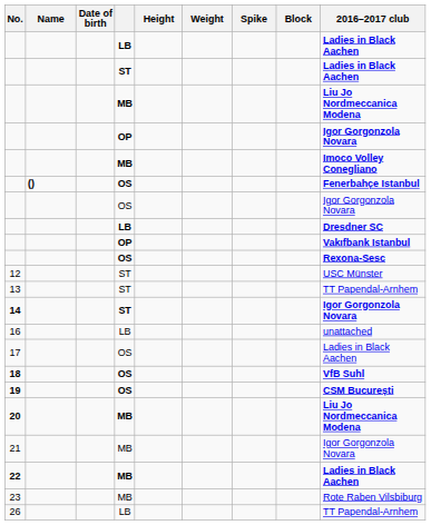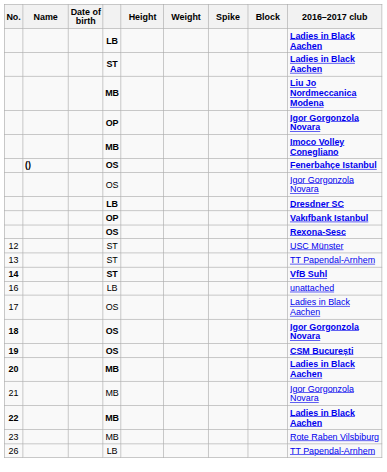14 | 2016–2017 club: Igor Gorgonzola Novara -> VfB Suhl
18 | 2016–2017 club: VfB Suhl -> Igor Gorgonzola Novara
20 | 2016–2017 club: Liu Jo Nordmeccanica Modena -> Ladies in Black Aachen
